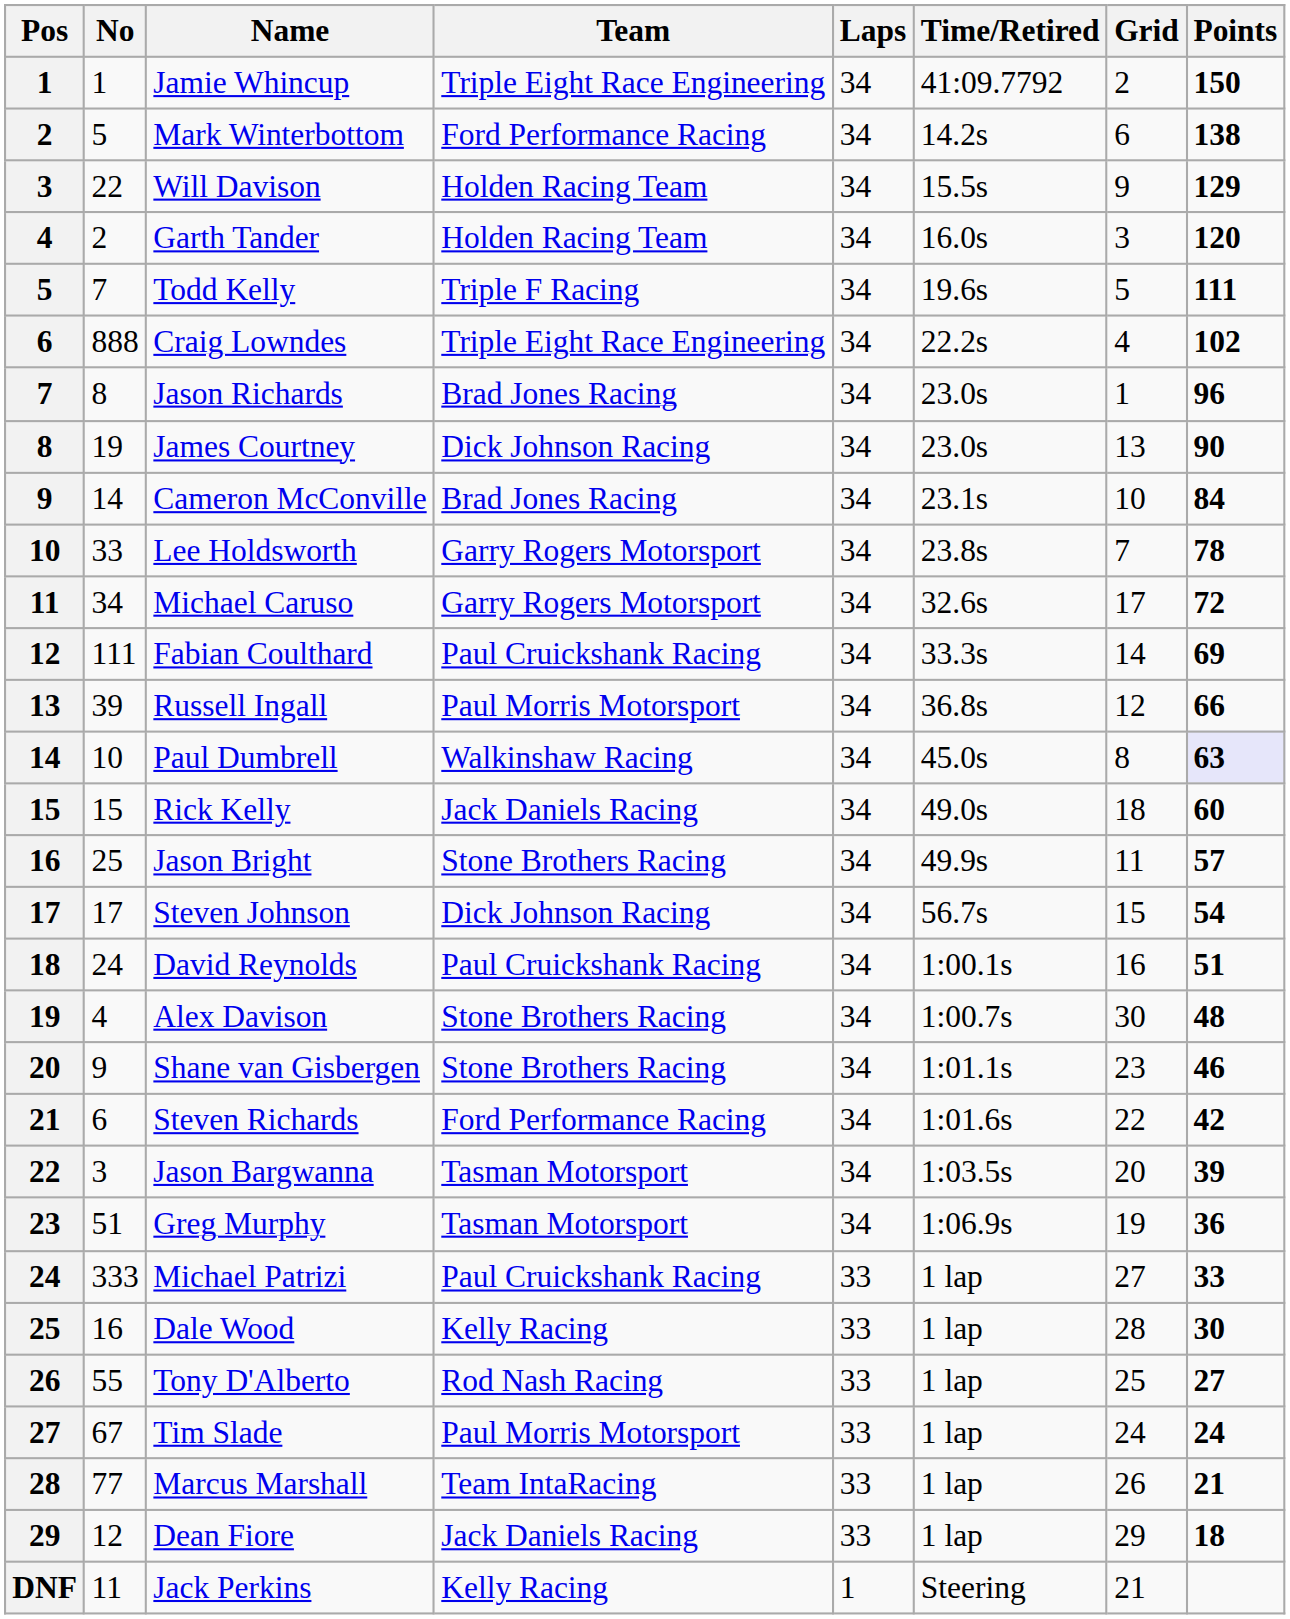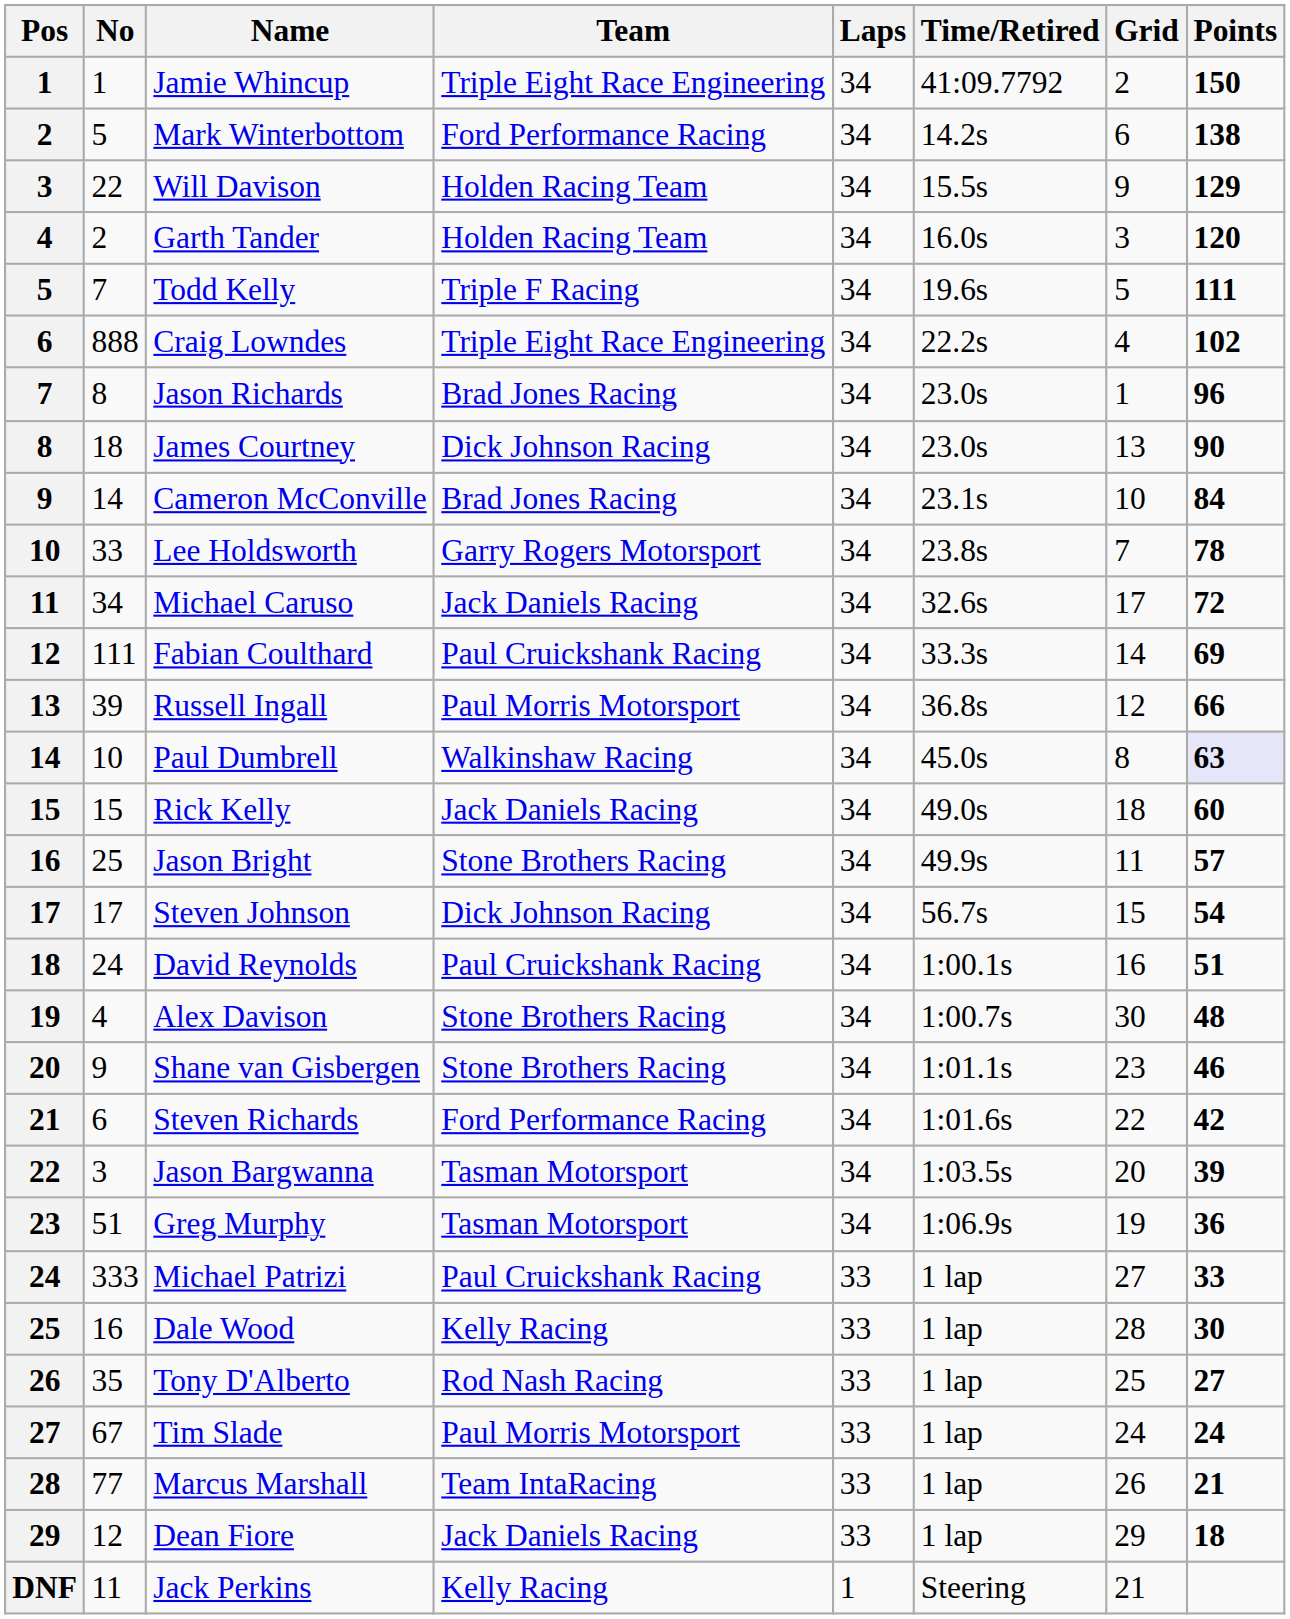James Courtney | No: 19 -> 18
Michael Caruso | Team: Garry Rogers Motorsport -> Jack Daniels Racing
Tony D'Alberto | No: 55 -> 35
